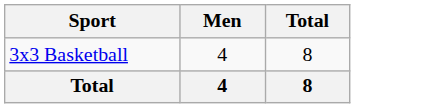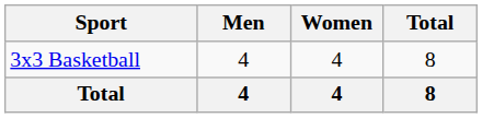+ column: Women | 4 | 4
